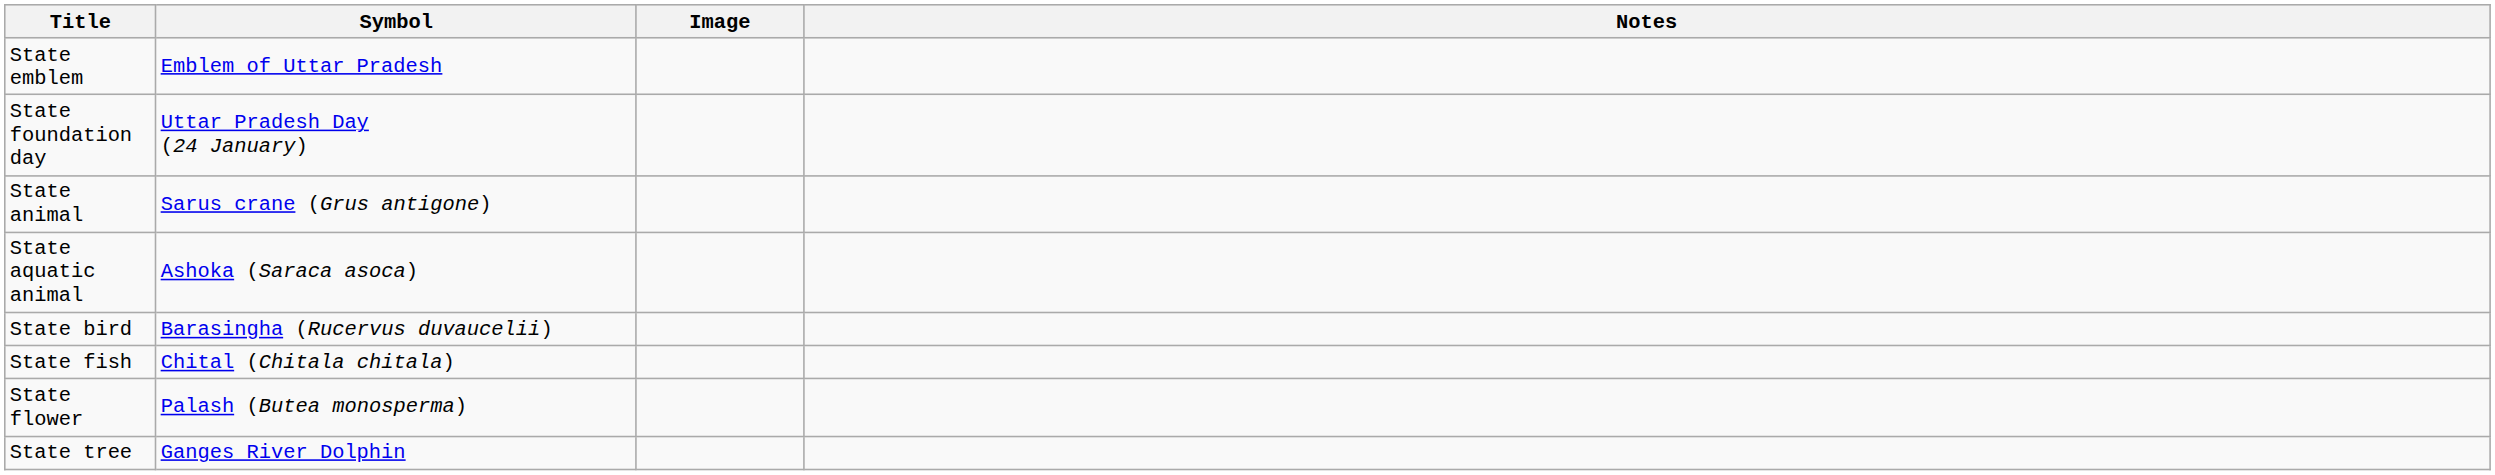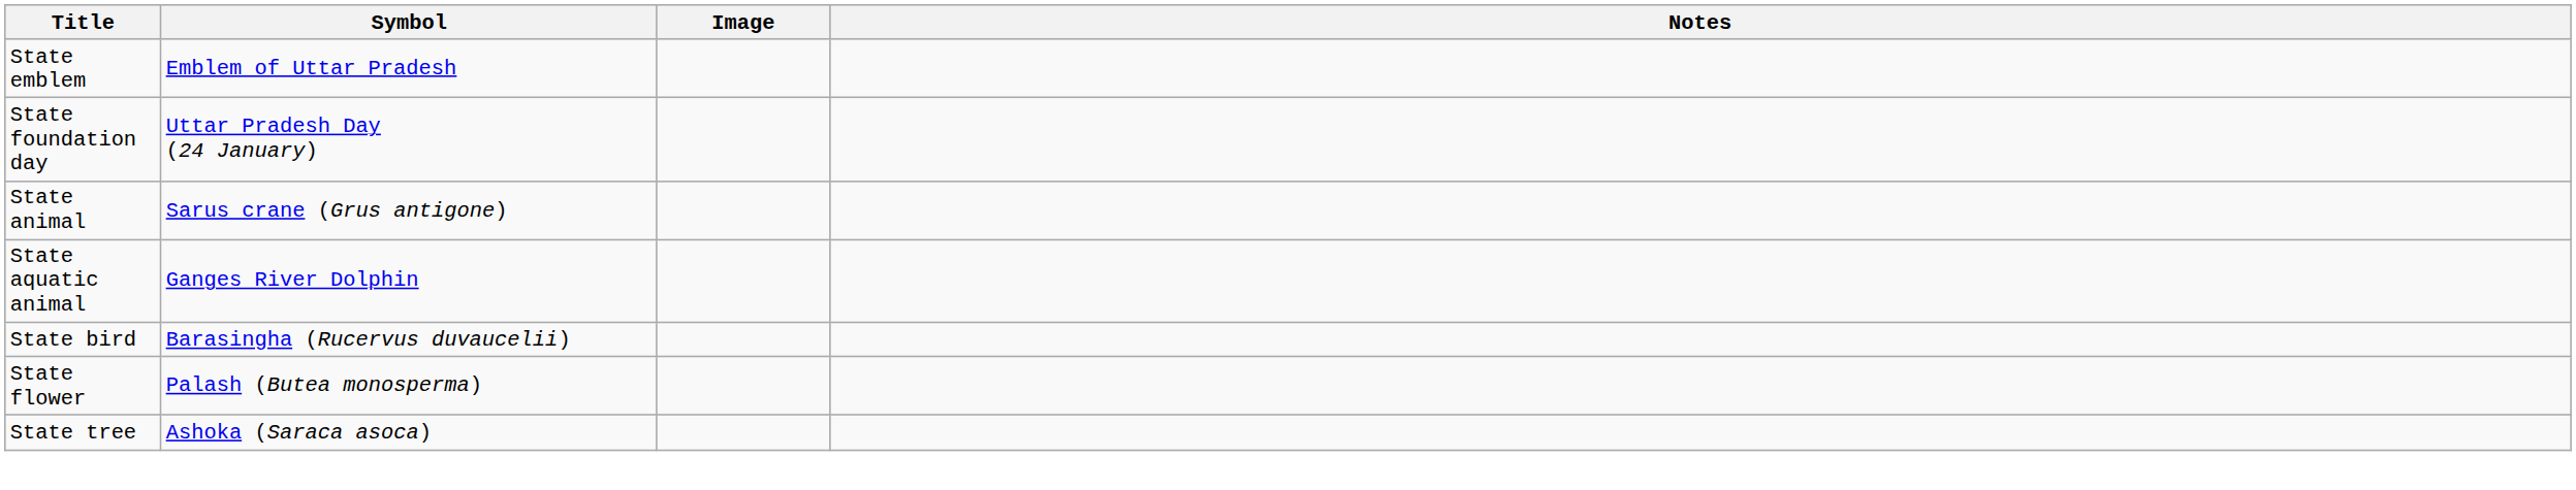State aquatic animal | Symbol: Ashoka (Saraca asoca) -> Ganges River Dolphin
- row: State fish | Chital (Chitala chitala)
State tree | Symbol: Ganges River Dolphin -> Ashoka (Saraca asoca)
